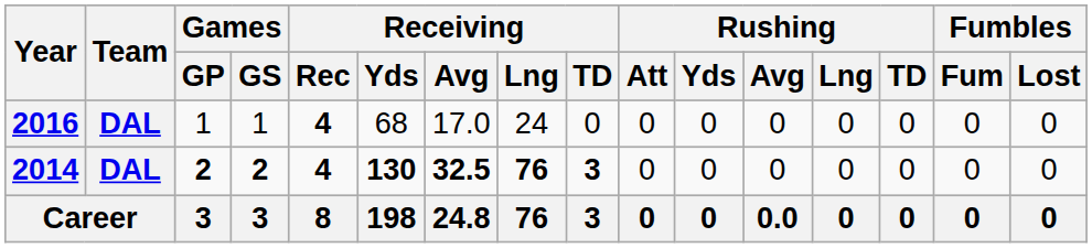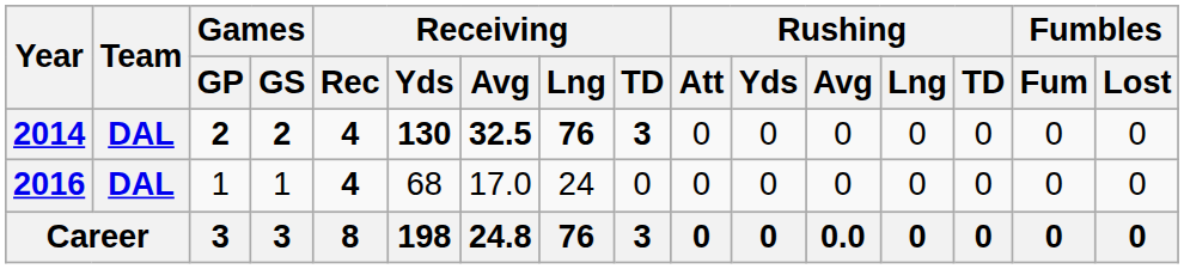rows swapped: 2014 <-> 2016
